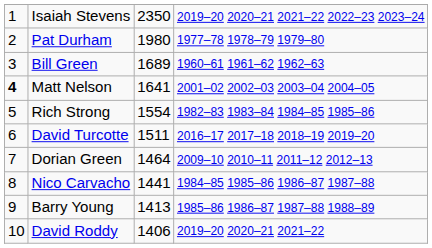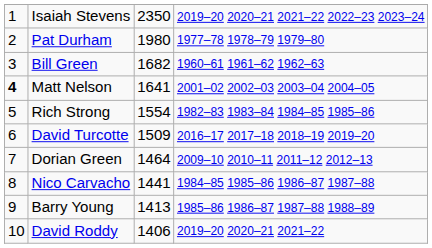Bill Green | column 3: 1689 -> 1682
David Turcotte | column 3: 1511 -> 1509
